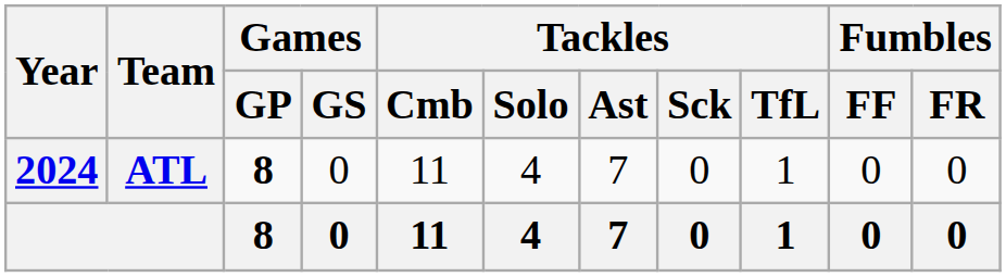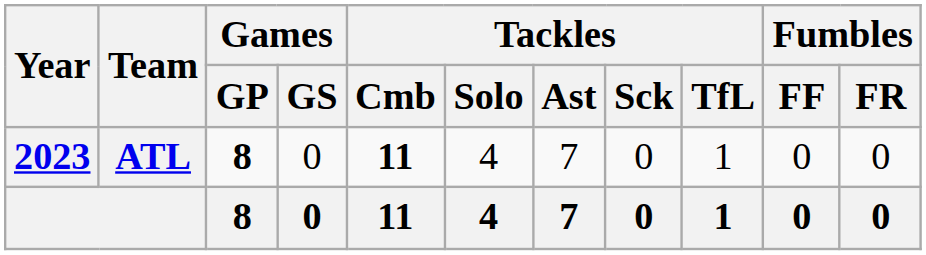ATL | Year: 2024 -> 2023
ATL | Tackles / Cmb: normal -> bold
